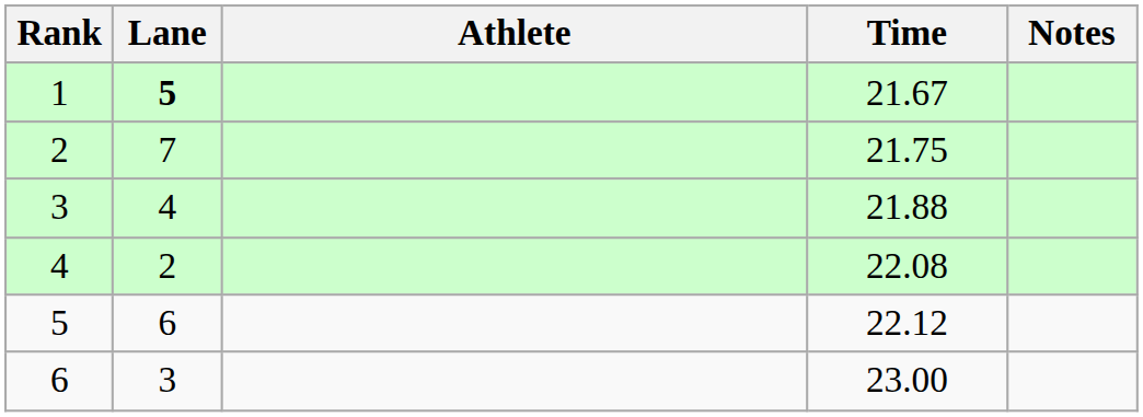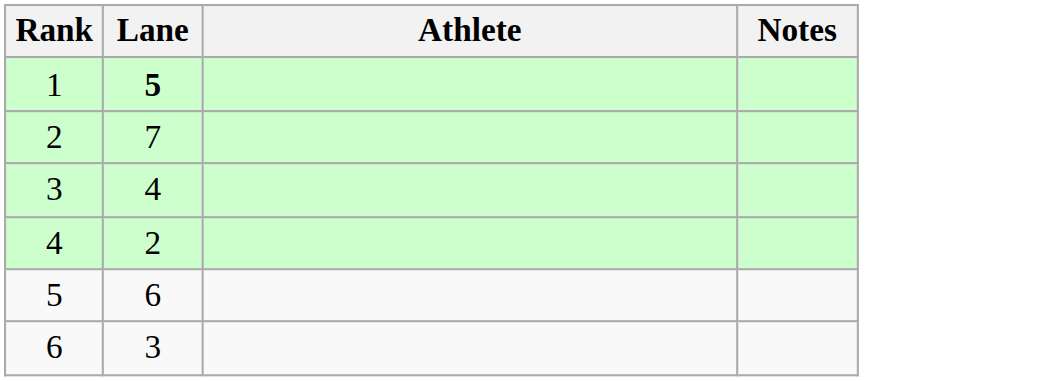- column: Time | 21.67 | 21.75 | 21.88 | 22.08 | 22.12 | 23.00
